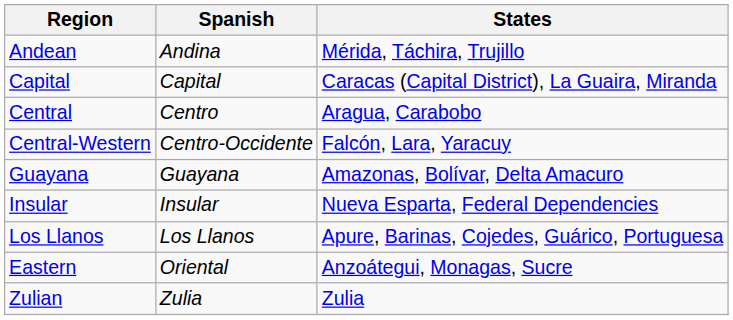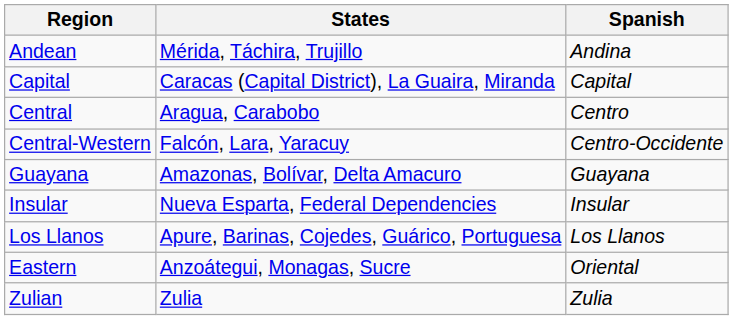columns swapped: Spanish <-> States
